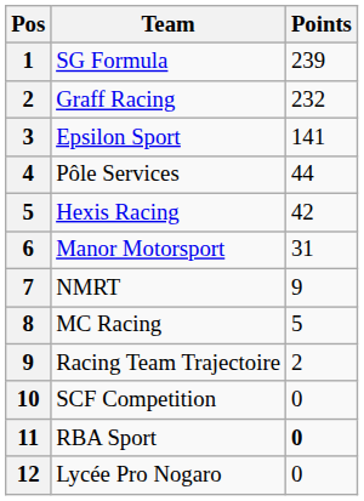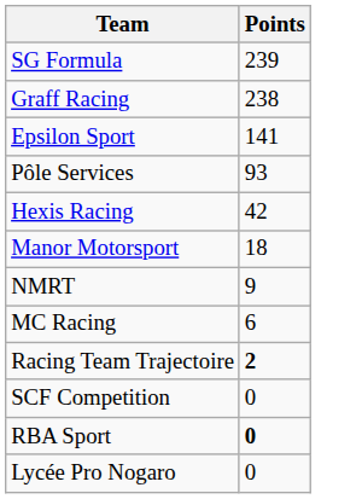- column: Pos | 1 | 2 | 3 | 4 | 5 | 6 | 7 | 8 | 9 | 10 | 11 | 12
Graff Racing | Points: 232 -> 238
Pôle Services | Points: 44 -> 93
Manor Motorsport | Points: 31 -> 18
MC Racing | Points: 5 -> 6
Racing Team Trajectoire | Points: normal -> bold
